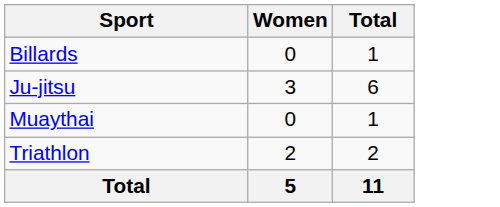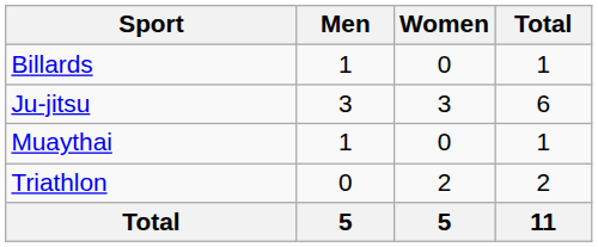+ column: Men | 1 | 3 | 1 | 0 | 5
